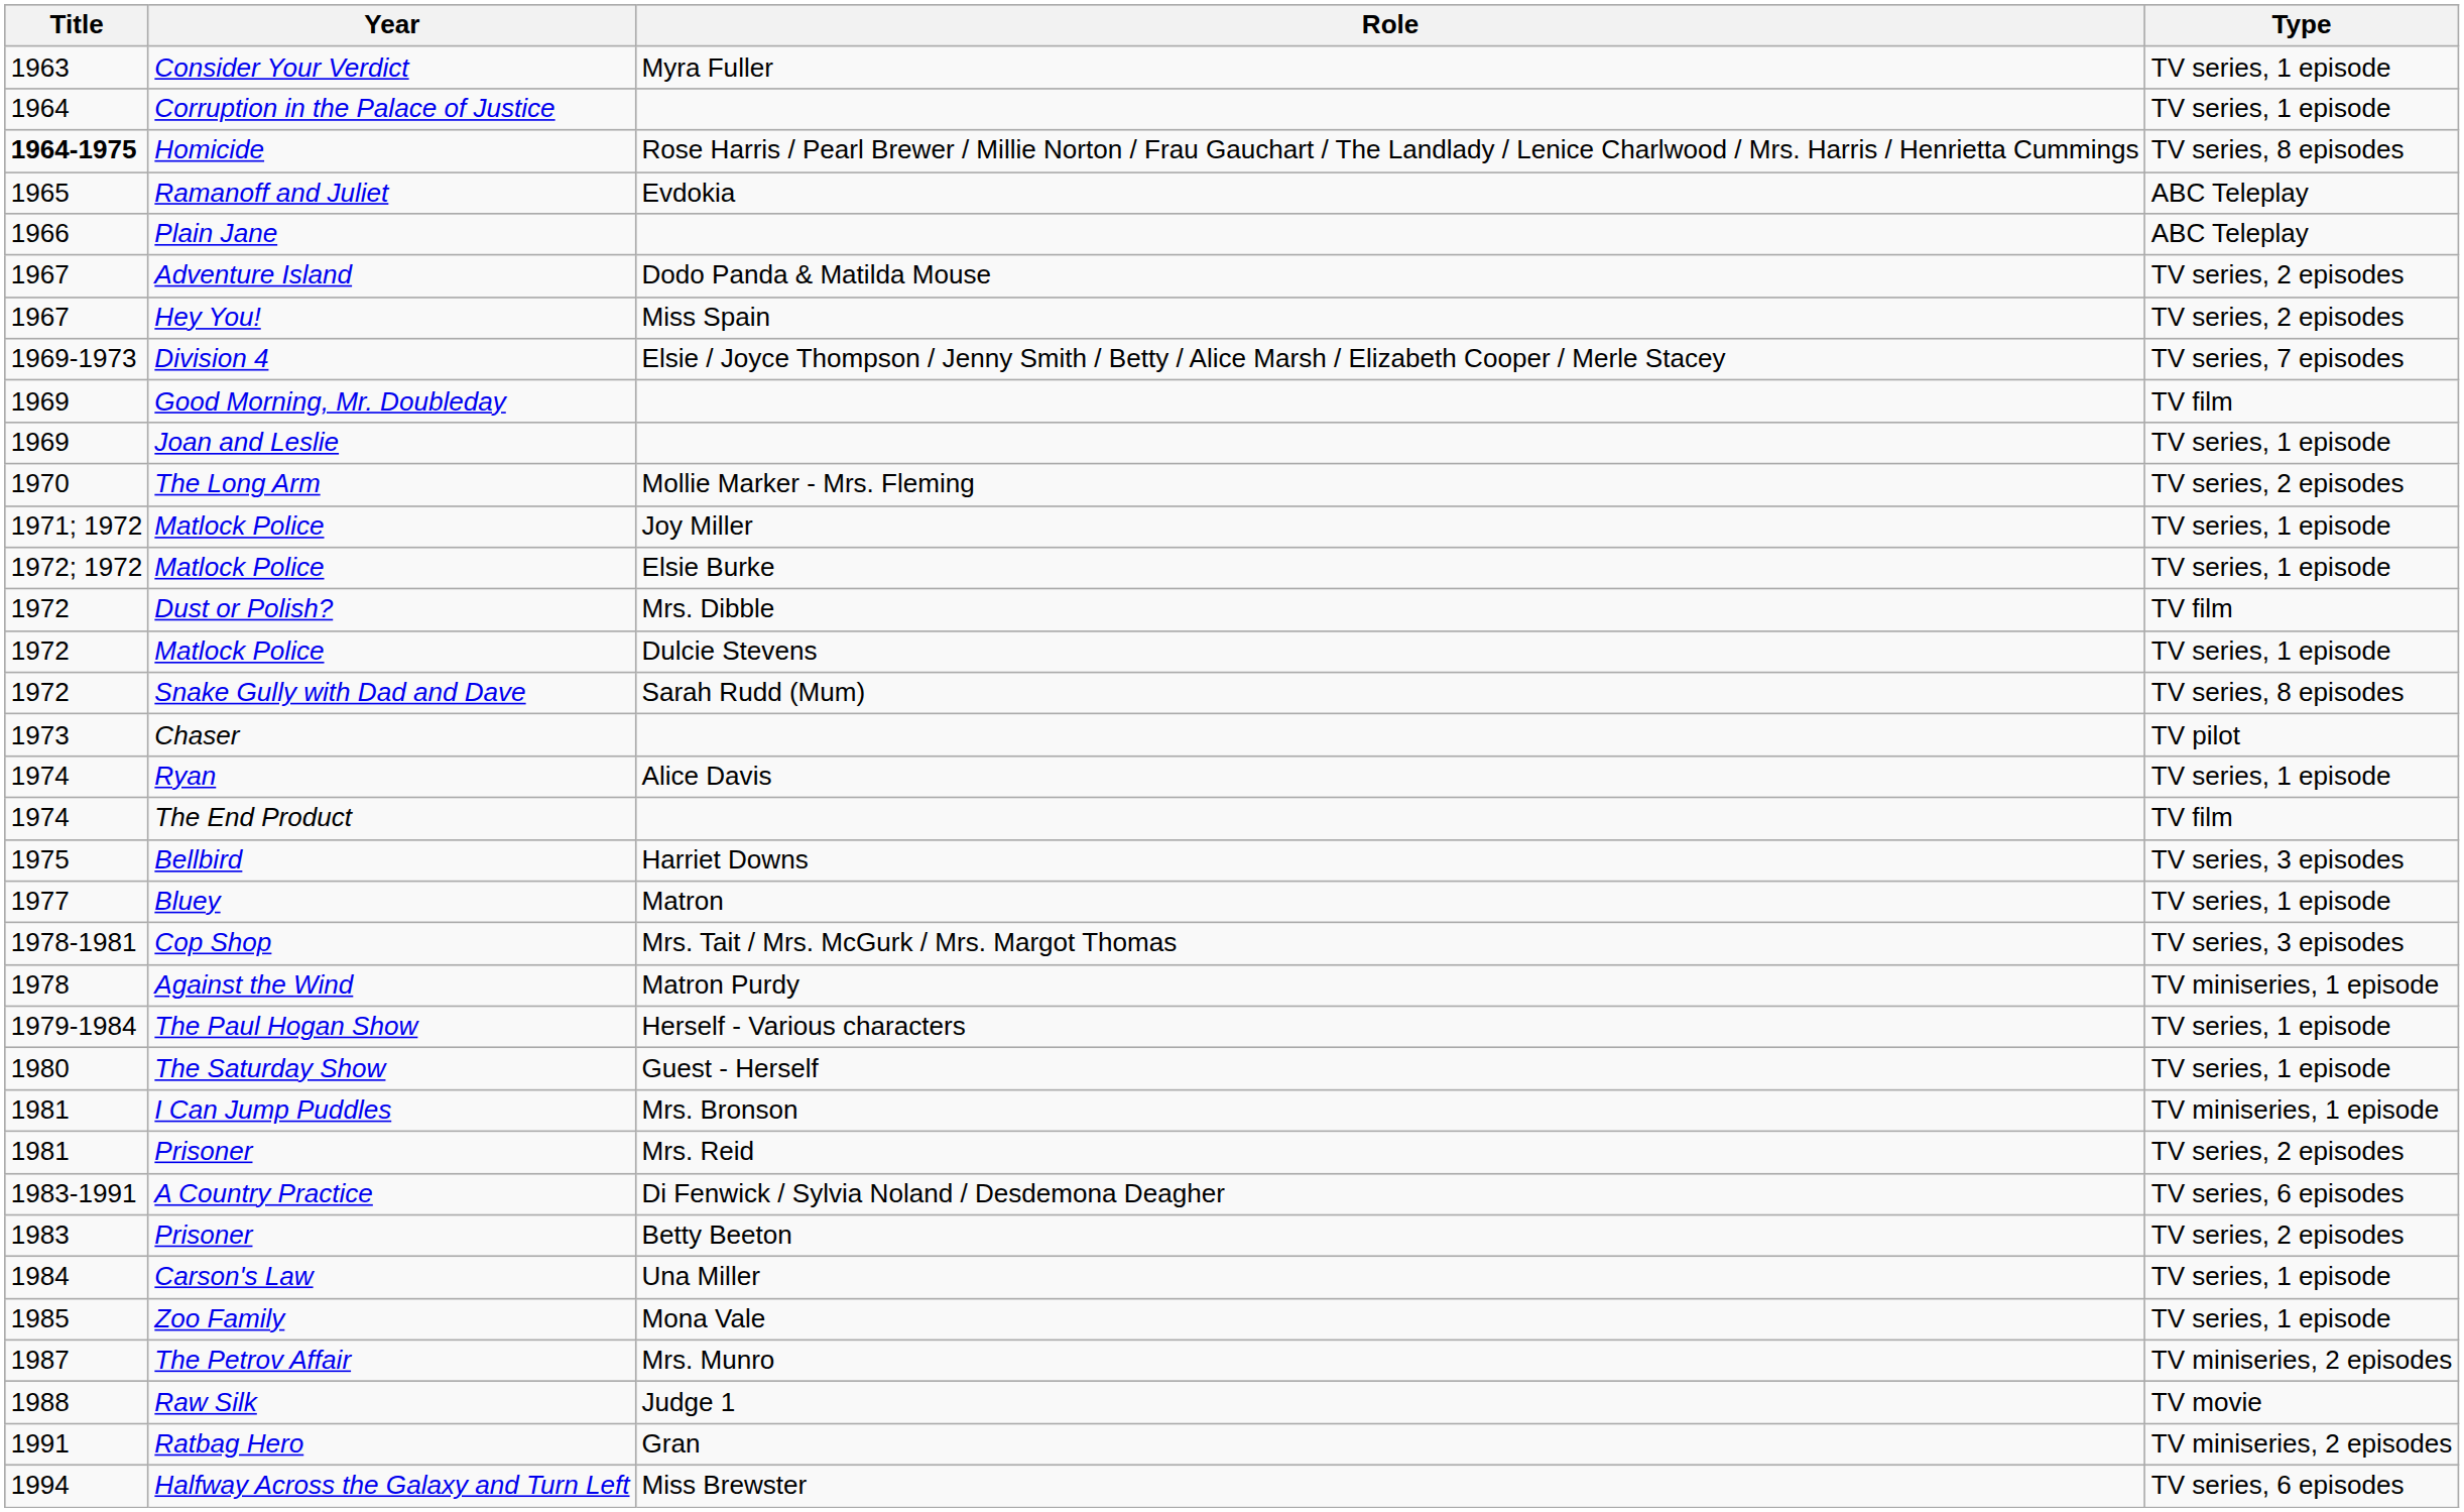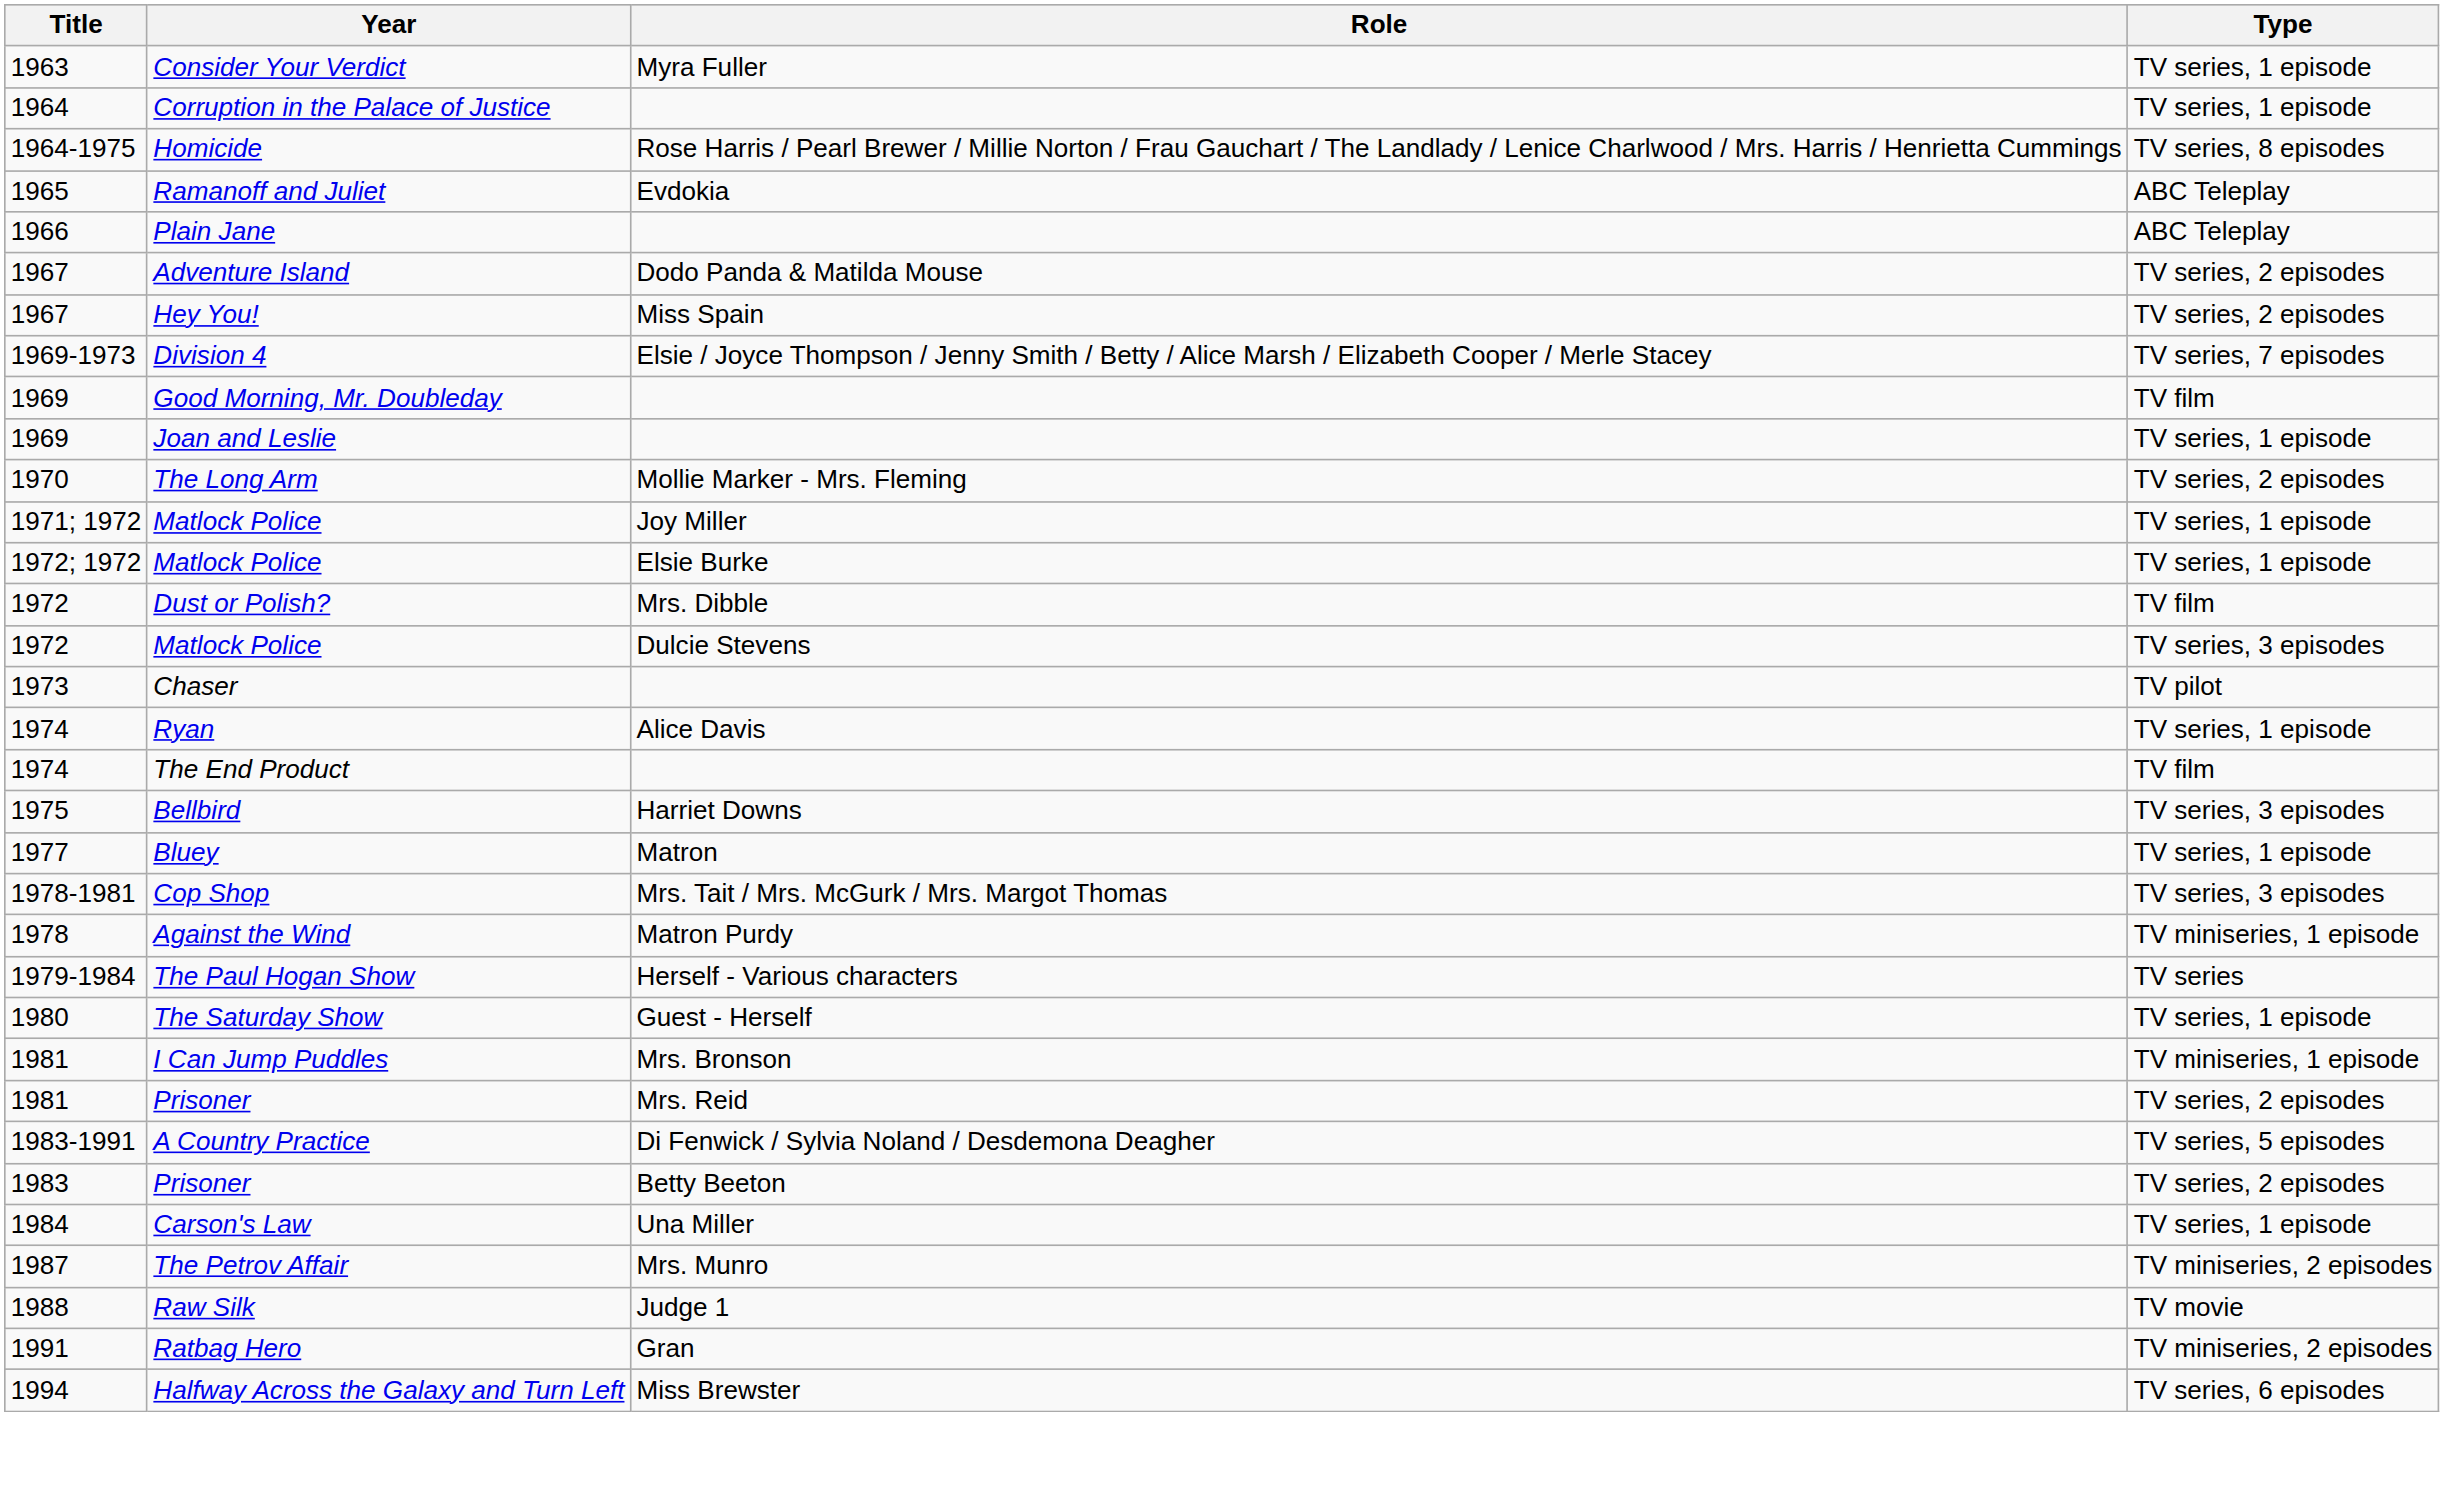Homicide | Title: bold -> normal
Matlock Police / Dulcie Stevens | Type: TV series, 1 episode -> TV series, 3 episodes
- row: 1972 | Snake Gully with Dad and Dave | Sarah Rudd (Mum) | TV series, 8 episodes
The Paul Hogan Show | Type: TV series, 1 episode -> TV series
A Country Practice | Type: TV series, 6 episodes -> TV series, 5 episodes
- row: 1985 | Zoo Family | Mona Vale | TV series, 1 episode
